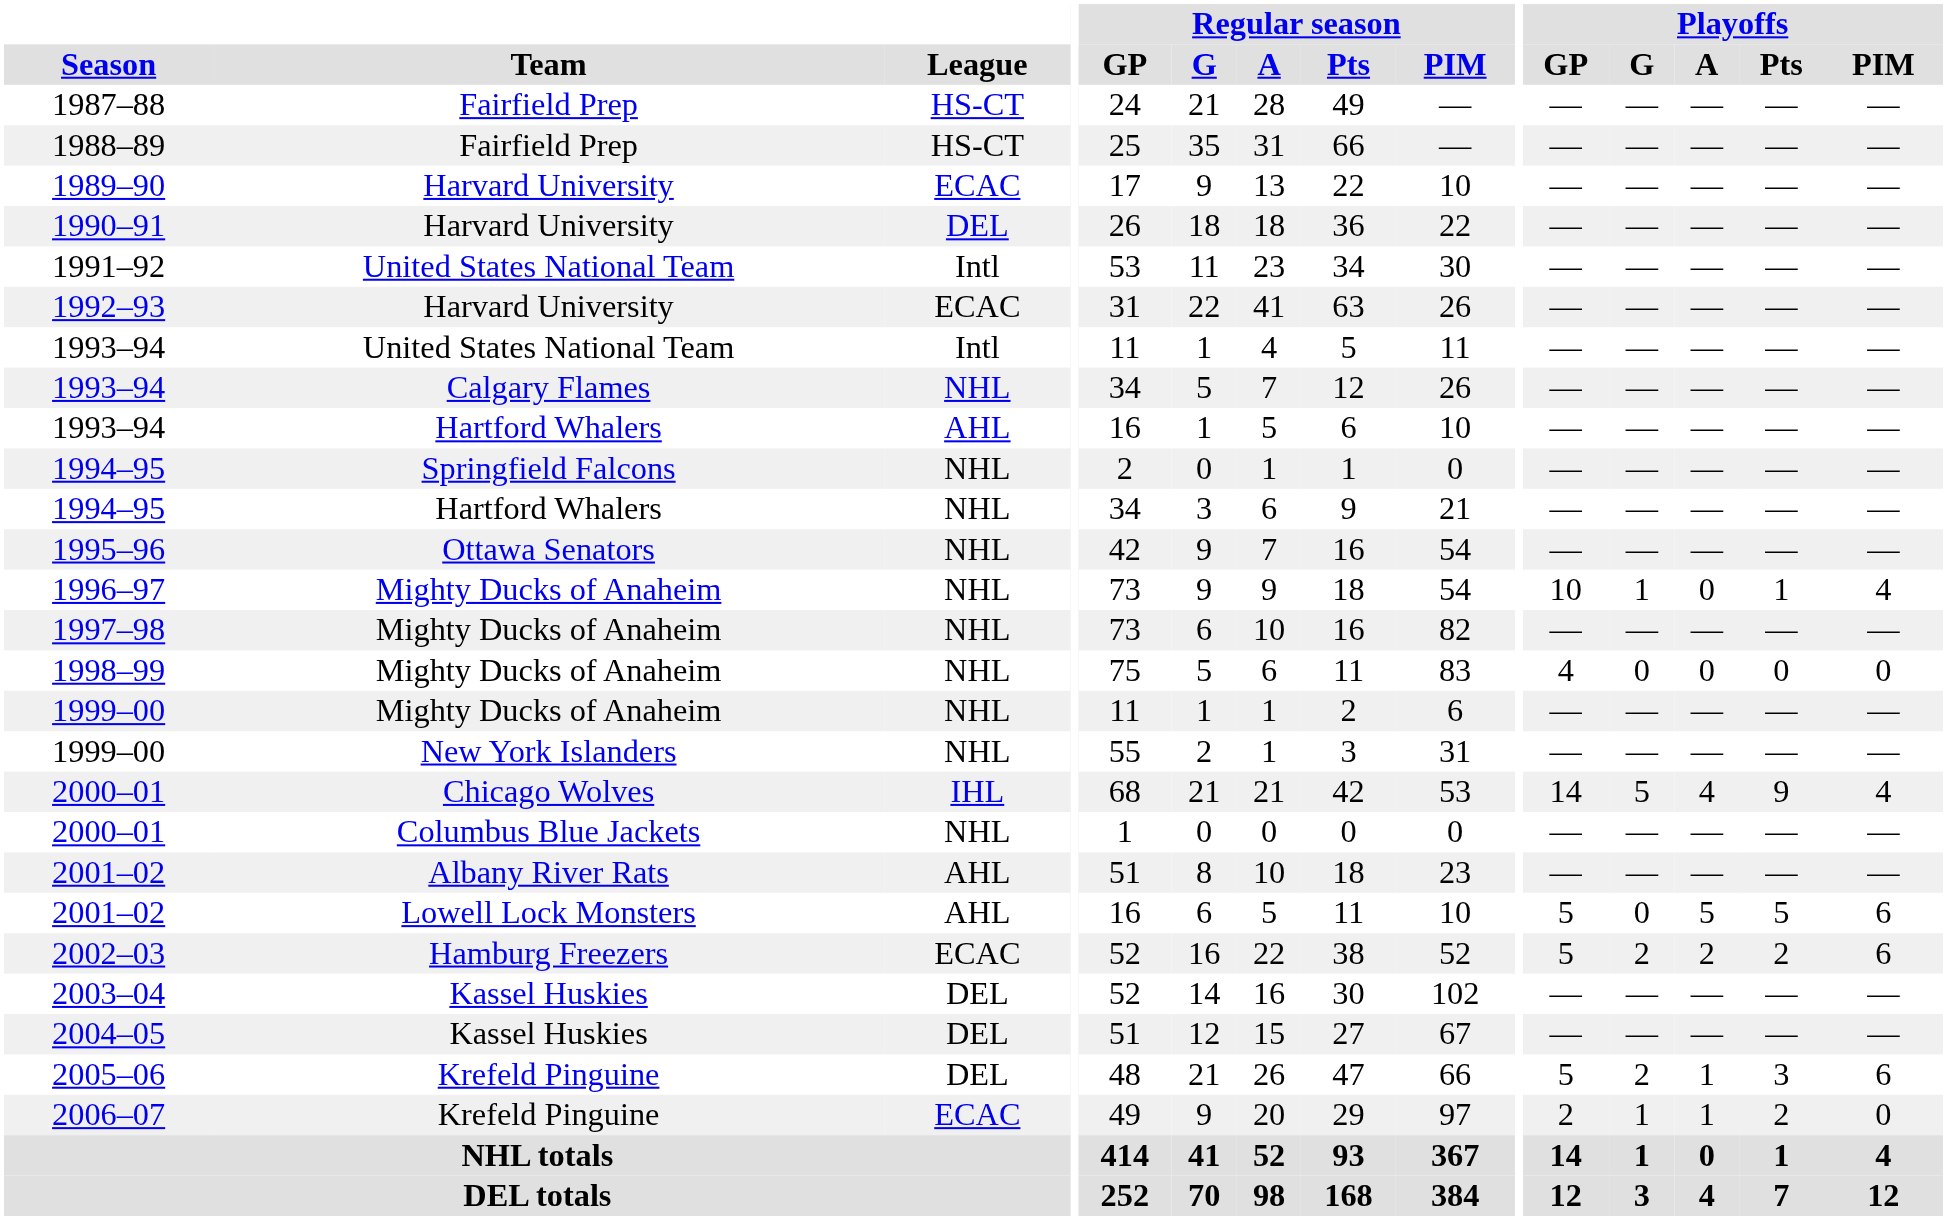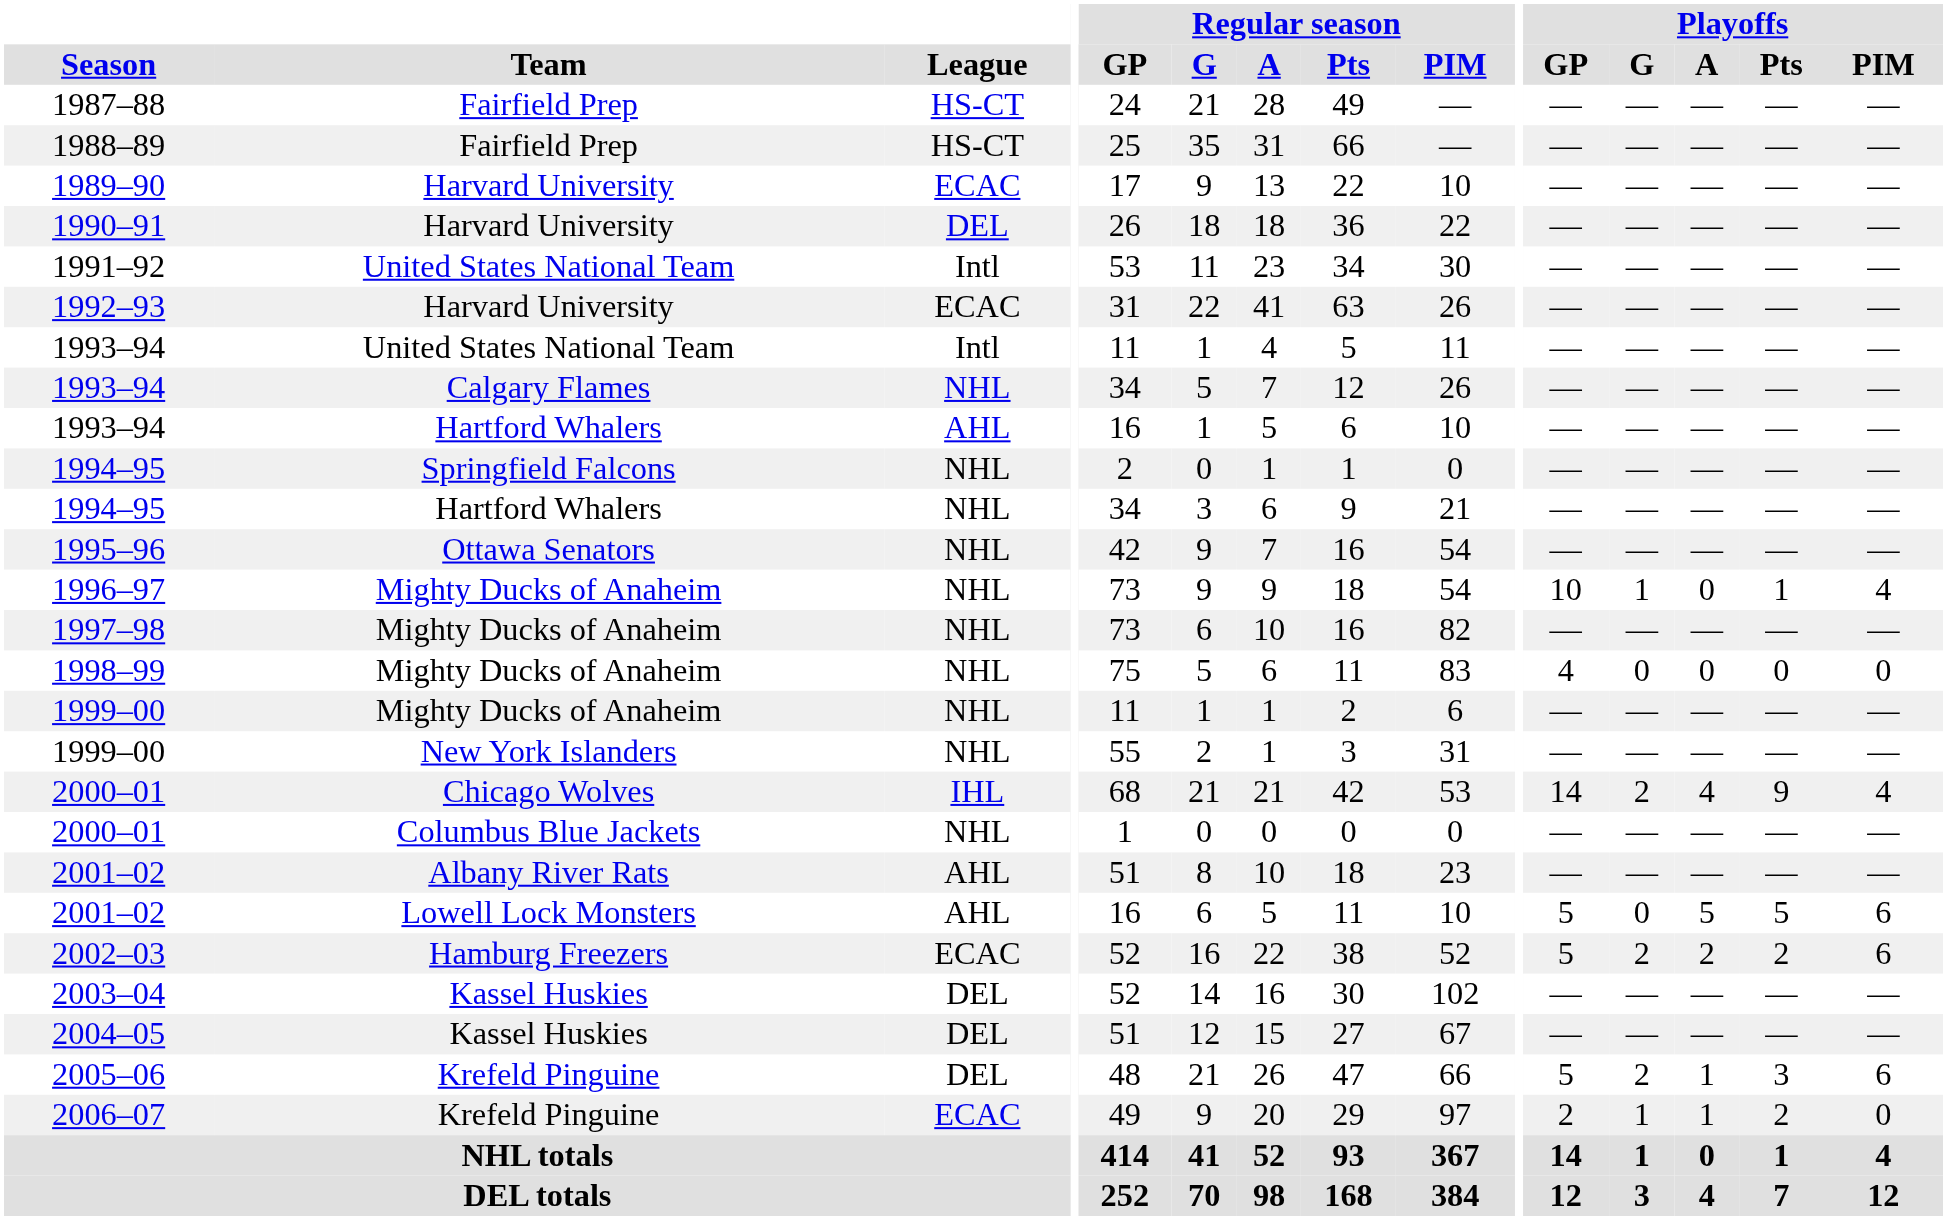2000–01 / Chicago Wolves | Playoffs / G: 5 -> 2
